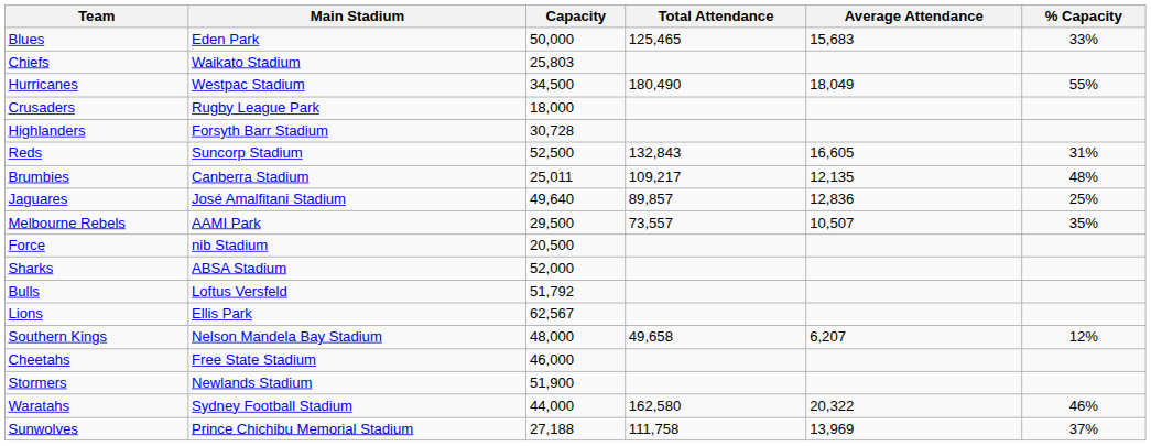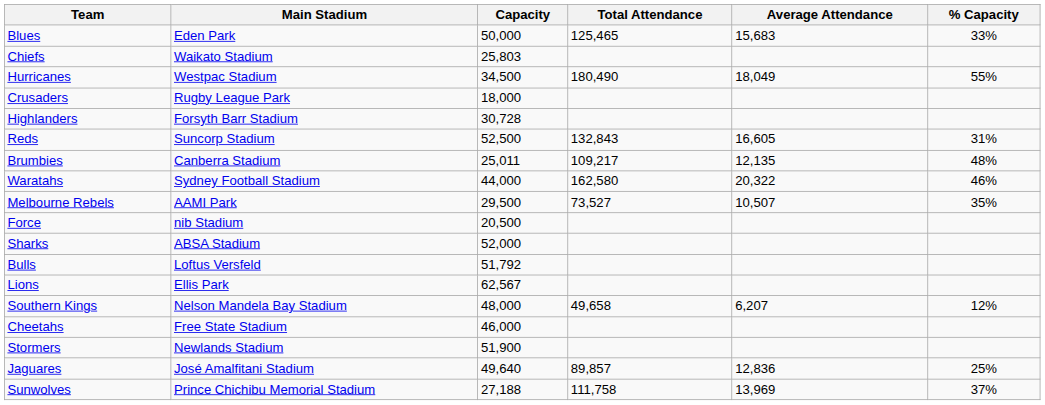rows swapped: Waratahs <-> Jaguares
Melbourne Rebels | Total Attendance: 73,557 -> 73,527
